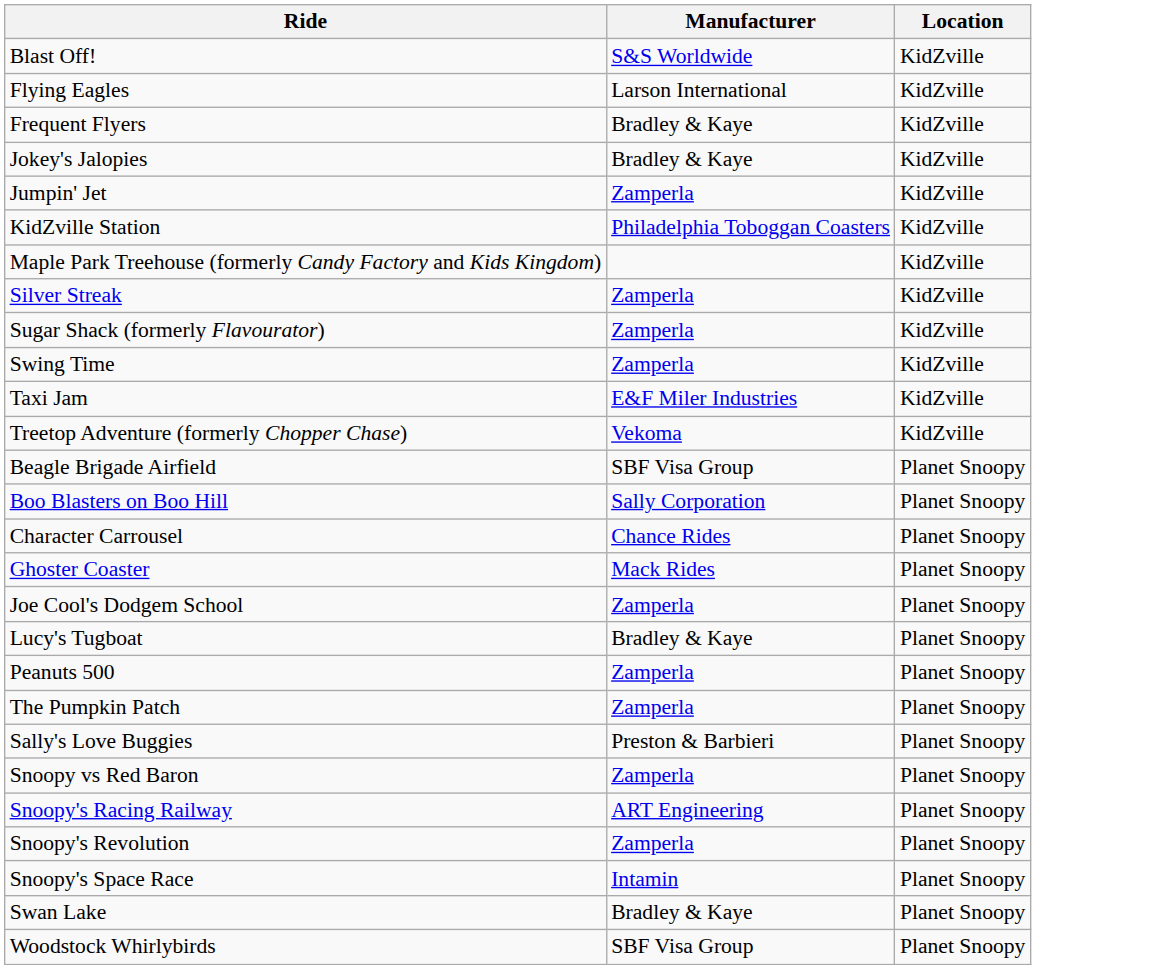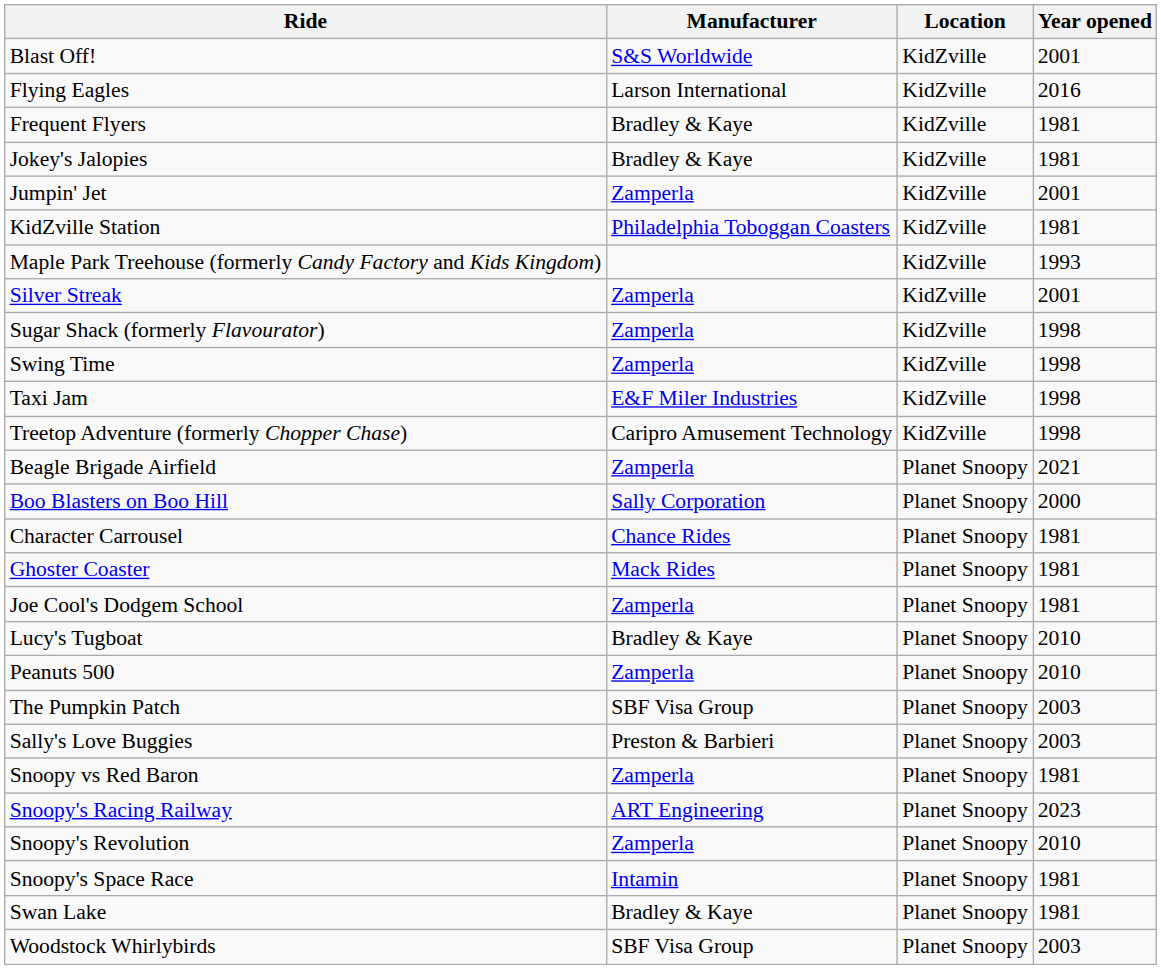+ column: Year opened | 2001 | 2016 | 1981 | 1981 | 2001 | 1981 | 1993 | 2001 | 1998 | 1998 | 1998 | 1998 | 2021 | 2000 | 1981 | 1981 | 1981 | 2010 | 2010 | 2003 | 2003 | 1981 | 2023 | 2010 | 1981 | 1981 | 2003
Treetop Adventure (formerly Chopper Chase) | Manufacturer: Vekoma -> Caripro Amusement Technology
Beagle Brigade Airfield | Manufacturer: SBF Visa Group -> Zamperla
The Pumpkin Patch | Manufacturer: Zamperla -> SBF Visa Group
